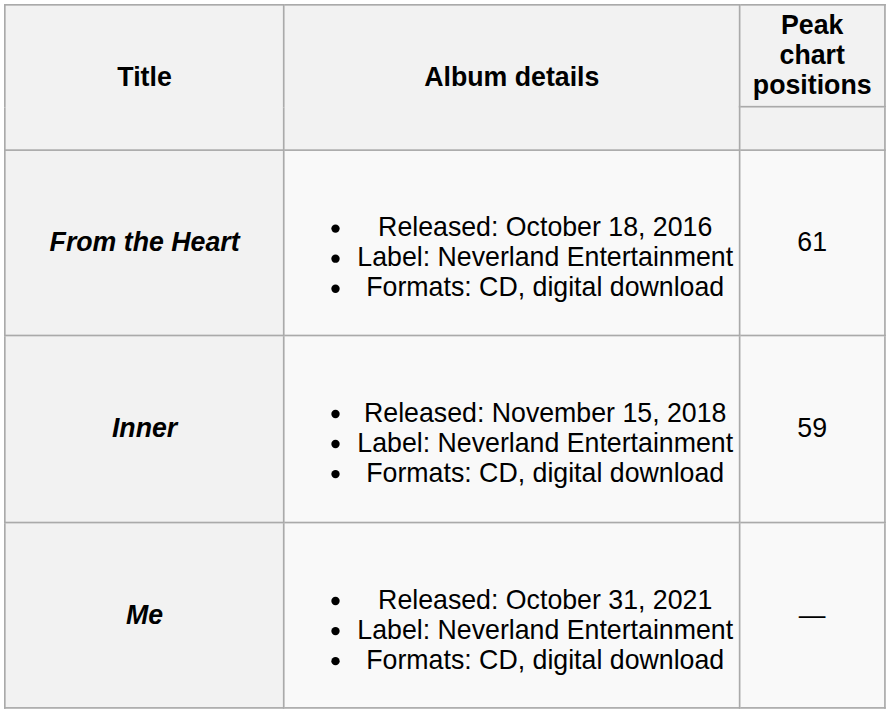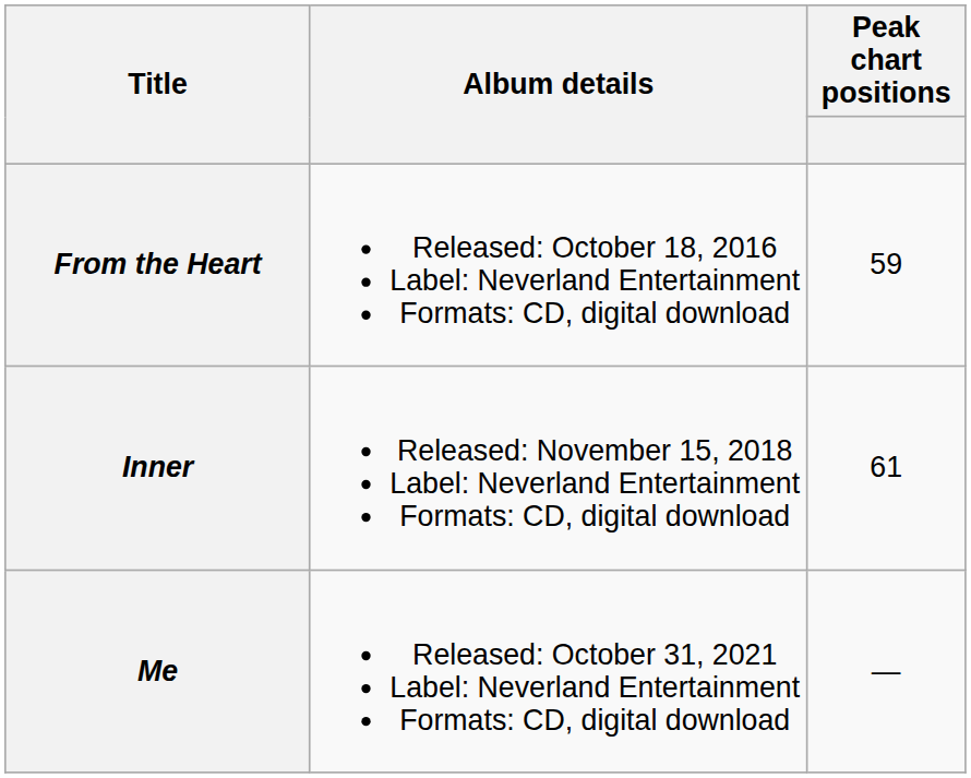From the Heart | Peak chart positions: 61 -> 59
Inner | Peak chart positions: 59 -> 61
